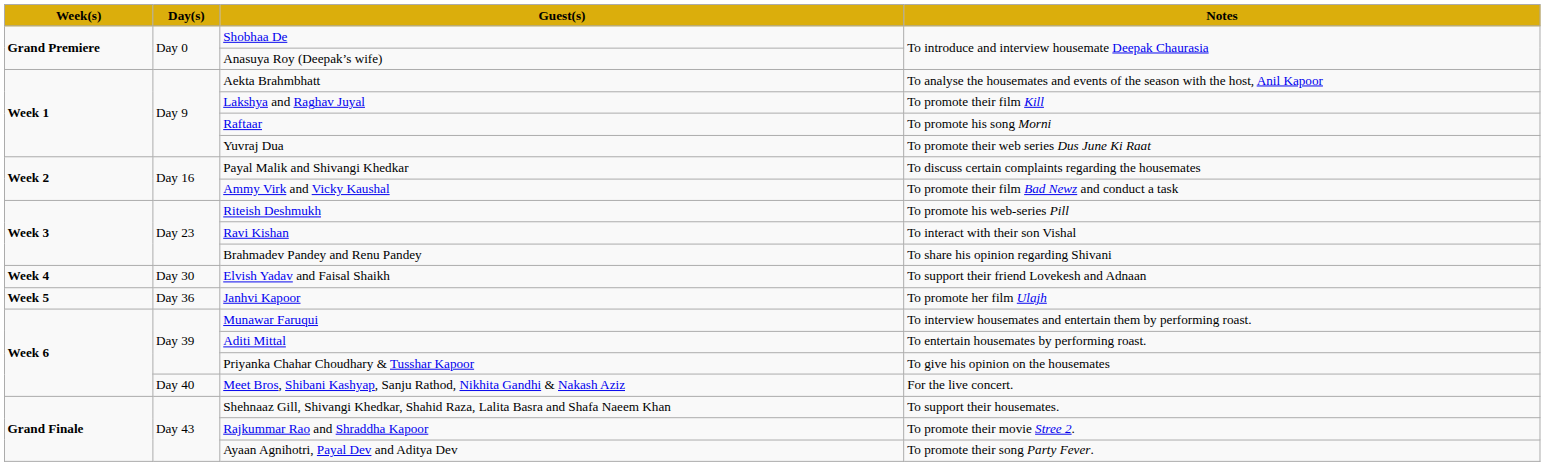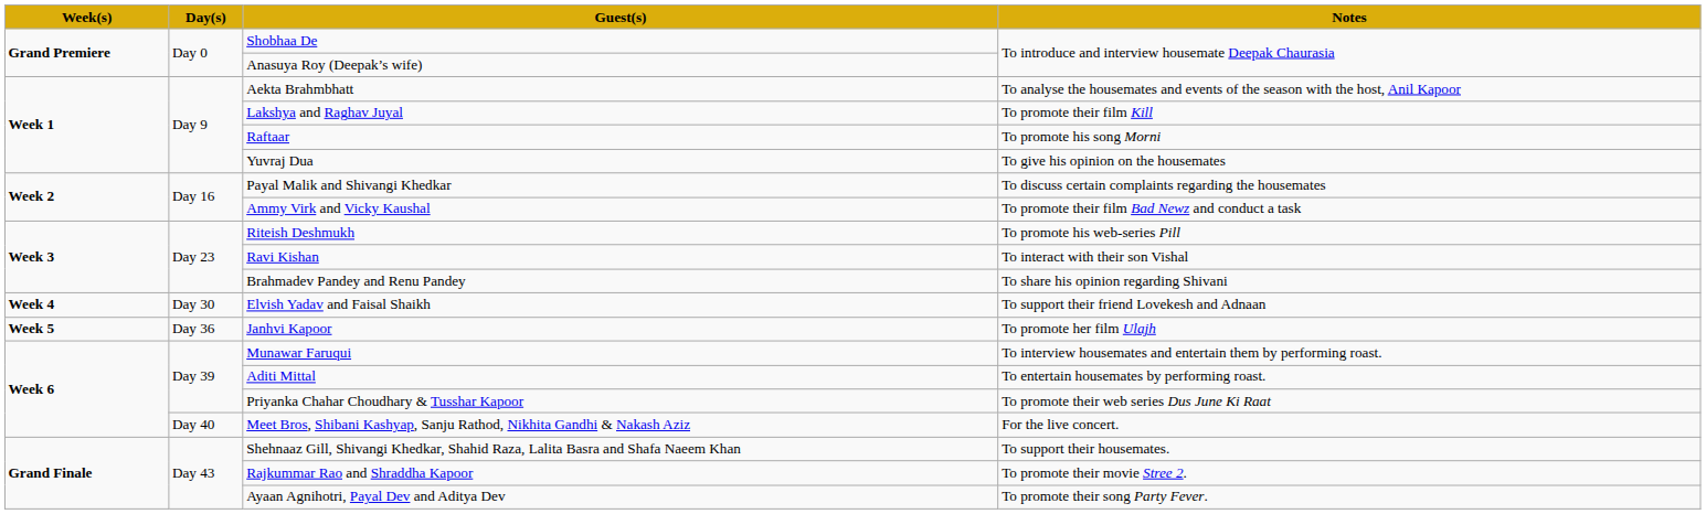Yuvraj Dua | Notes: To promote their web series Dus June Ki Raat -> To give his opinion on the housemates
Priyanka Chahar Choudhary & Tusshar Kapoor | Notes: To give his opinion on the housemates -> To promote their web series Dus June Ki Raat
